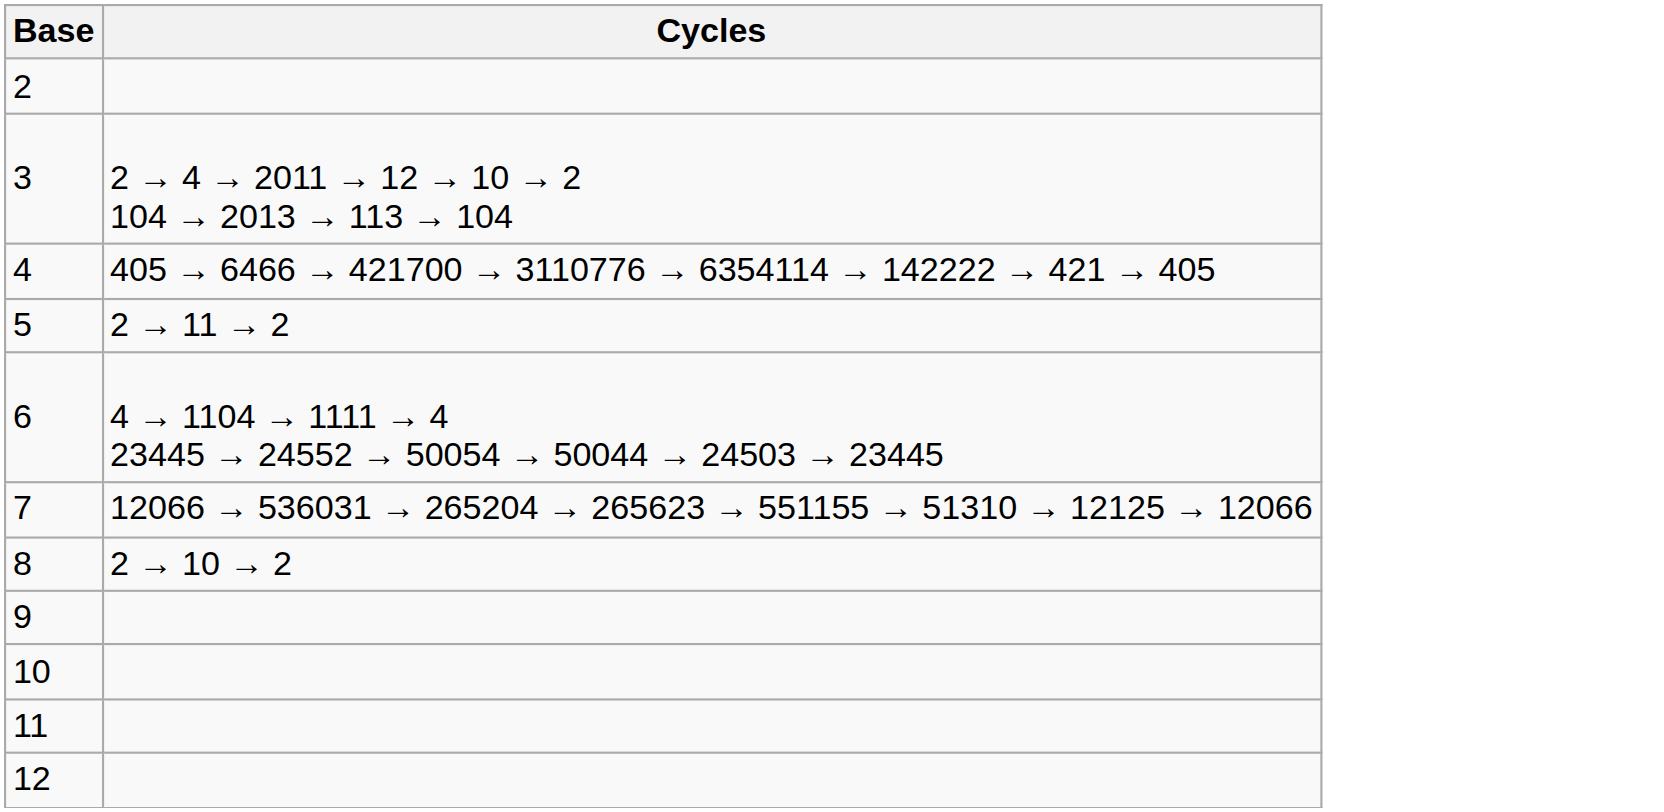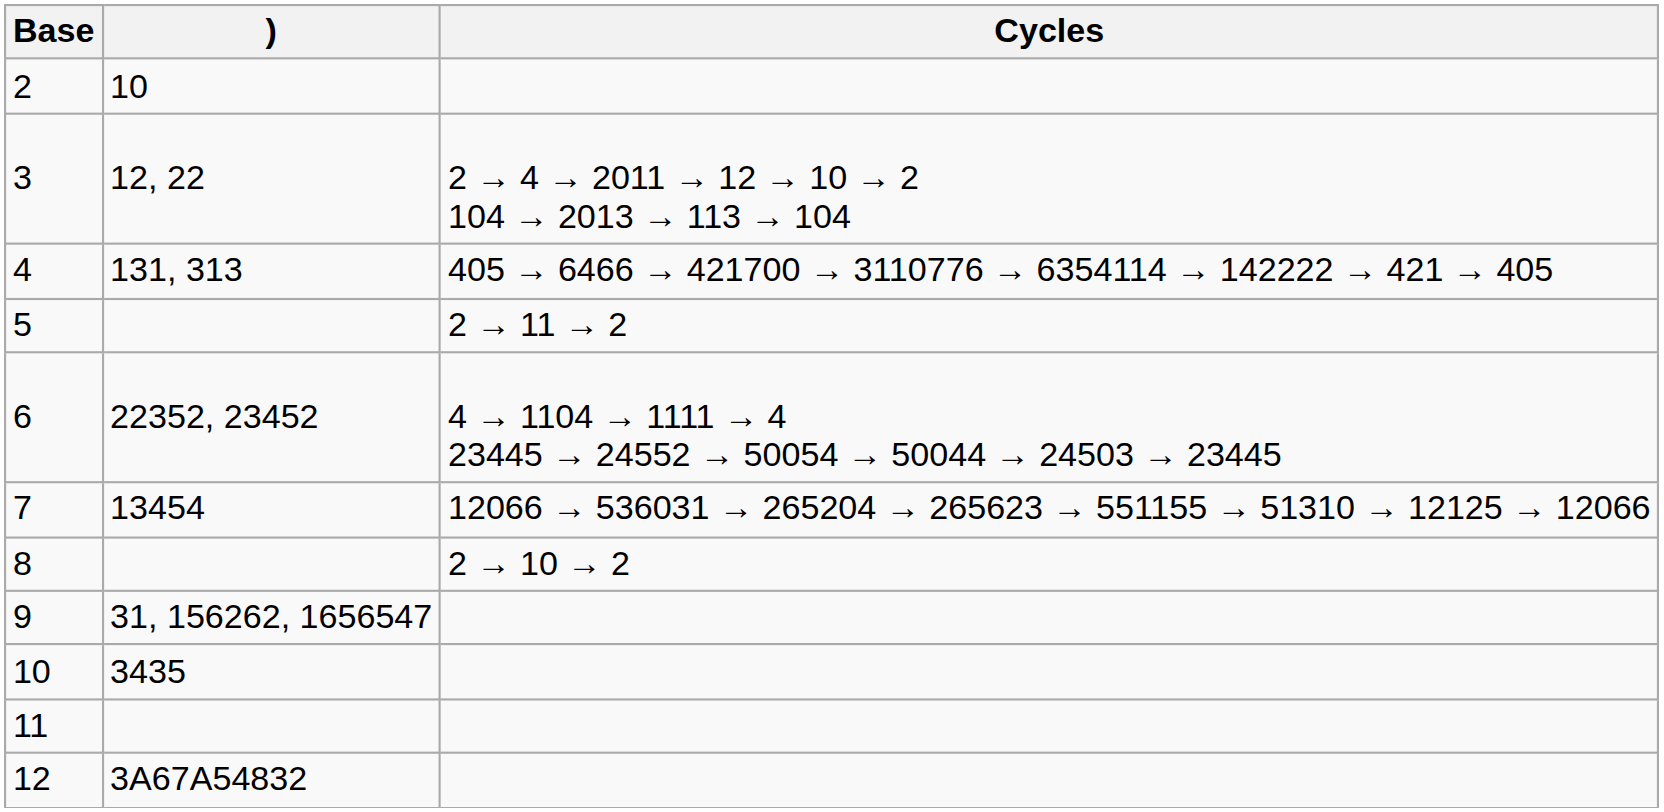+ column: ) | 10 | 12, 22 | 131, 313 | 22352, 23452 | 13454 | 31, 156262, 1656547 | 3435 | 3A67A54832
